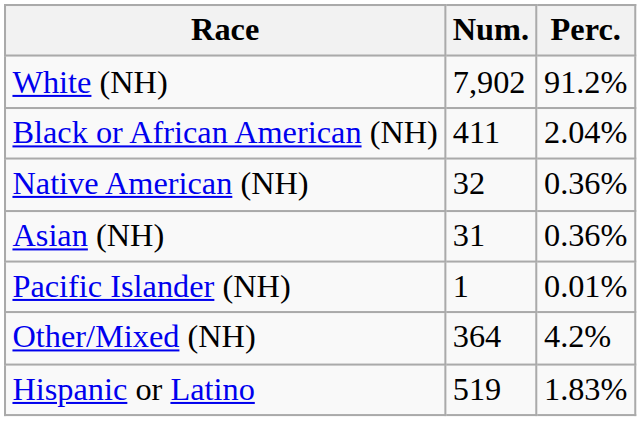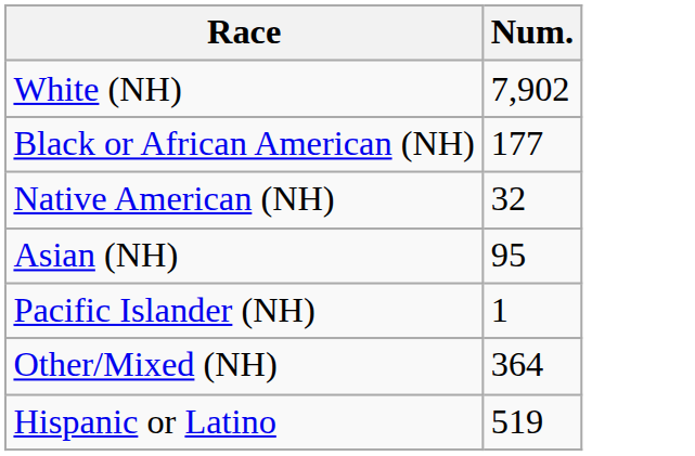- column: Perc. | 91.2% | 2.04% | 0.36% | 0.36% | 0.01% | 4.2% | 1.83%
Black or African American (NH) | Num.: 411 -> 177
Asian (NH) | Num.: 31 -> 95
